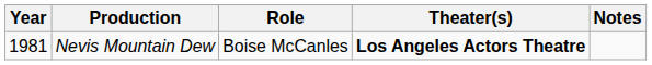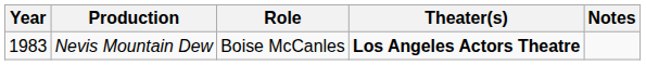Nevis Mountain Dew | Year: 1981 -> 1983
